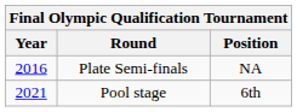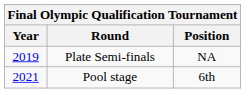Plate Semi-finals | Year: 2016 -> 2019
